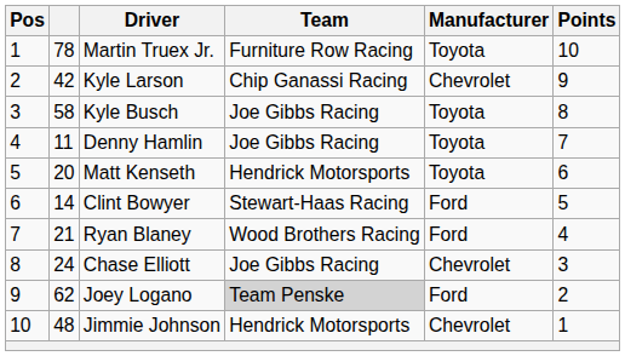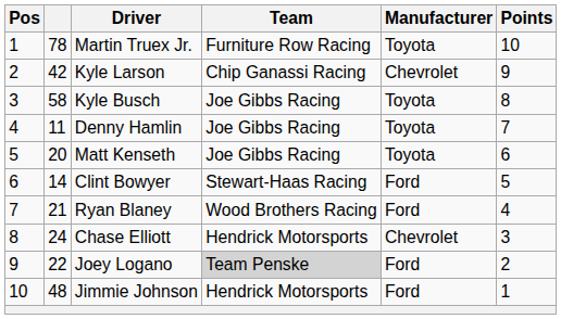Matt Kenseth | Team: Hendrick Motorsports -> Joe Gibbs Racing
Chase Elliott | Team: Joe Gibbs Racing -> Hendrick Motorsports
Joey Logano | column 2: 62 -> 22
Jimmie Johnson | Manufacturer: Chevrolet -> Ford
